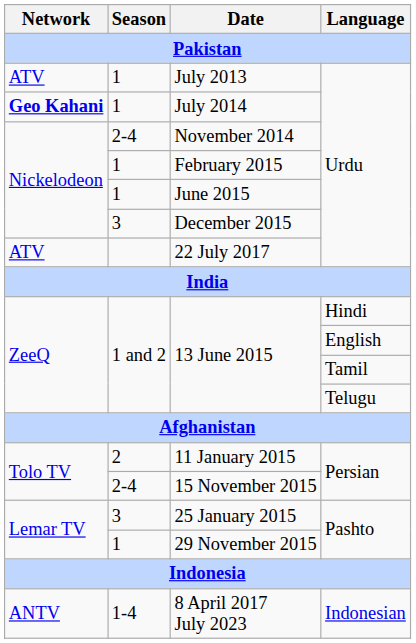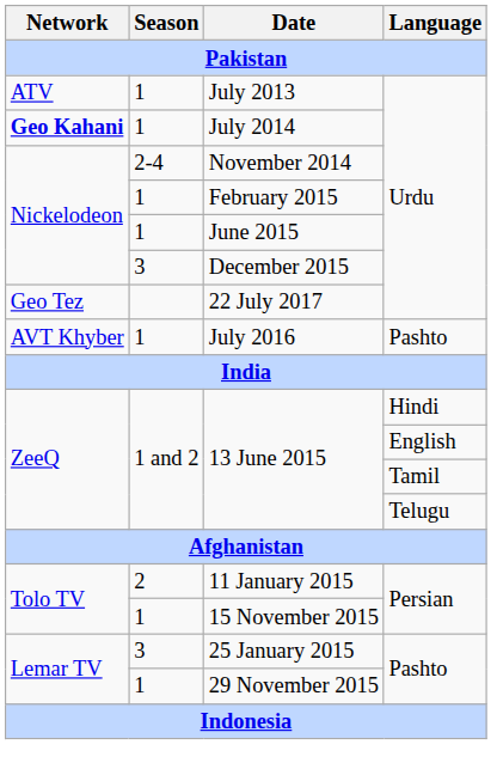22 July 2017 | Network: ATV -> Geo Tez
+ row: AVT Khyber | 1 | July 2016 | Pashto
15 November 2015 | Season: 2-4 -> 1
- row: ANTV | 1-4 | 8 April 2017 July 2023 | Indonesian
